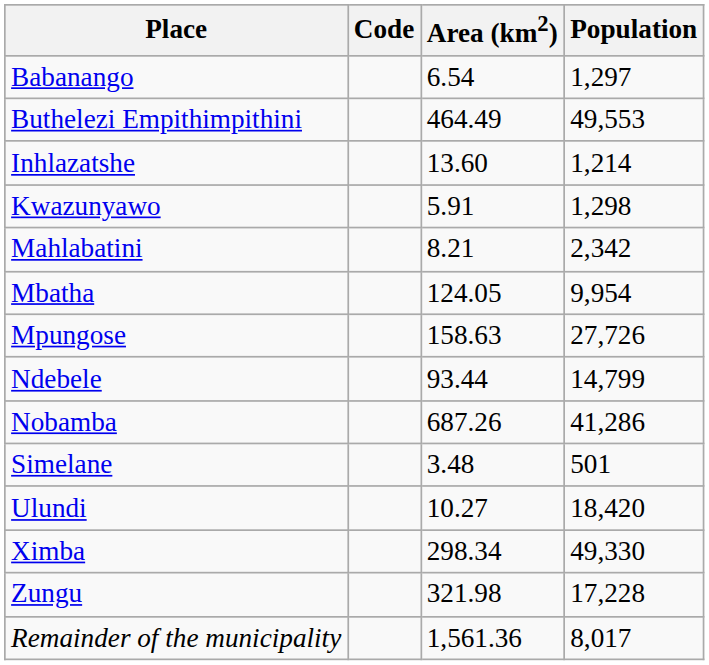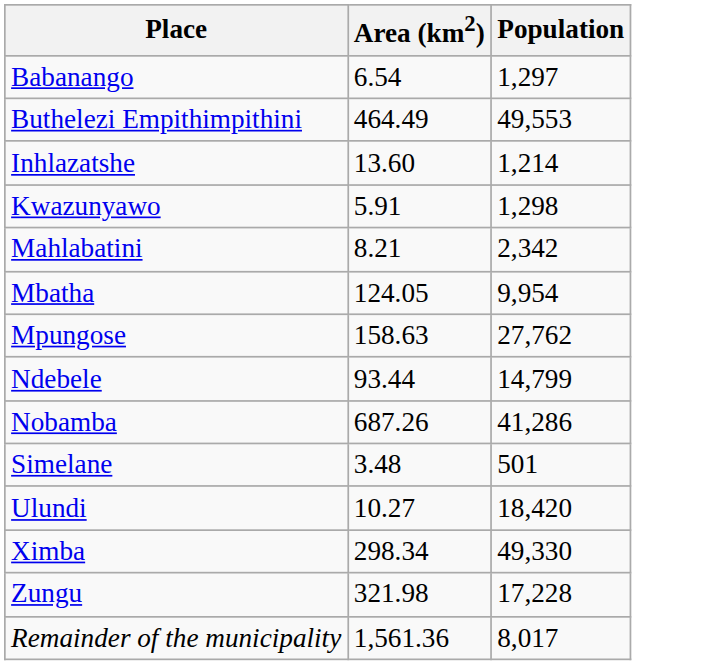- column: Code
Mpungose | Population: 27,726 -> 27,762
